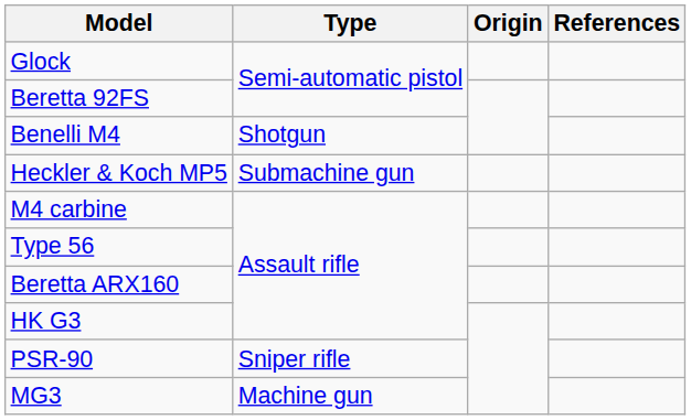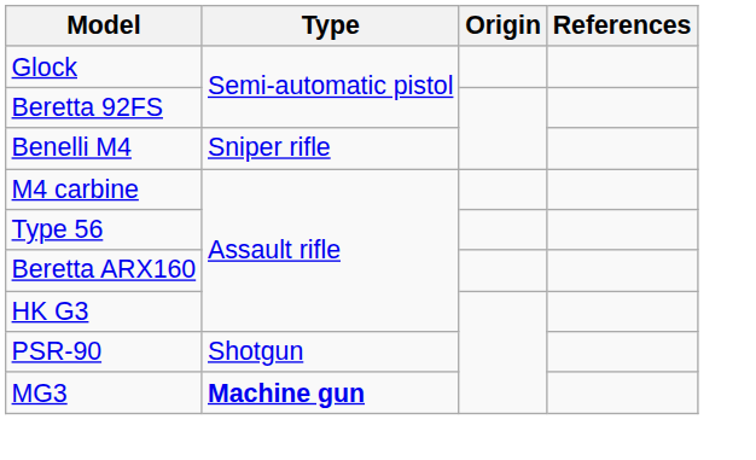Benelli M4 | Type: Shotgun -> Sniper rifle
- row: Heckler & Koch MP5 | Submachine gun
PSR-90 | Type: Sniper rifle -> Shotgun
MG3 | Type: normal -> bold
